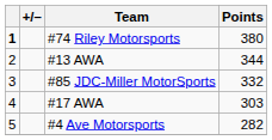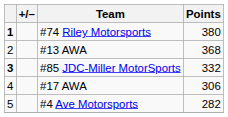#13 AWA | Points: 344 -> 368
#85 JDC-Miller MotorSports | column 1: normal -> bold
#17 AWA | Points: 303 -> 306
